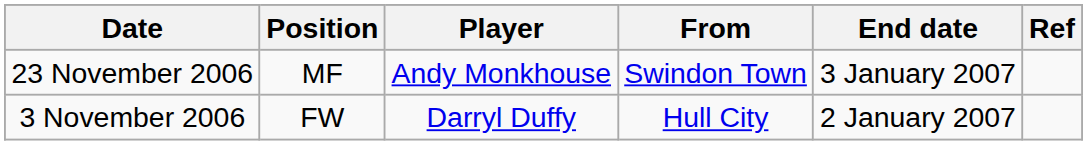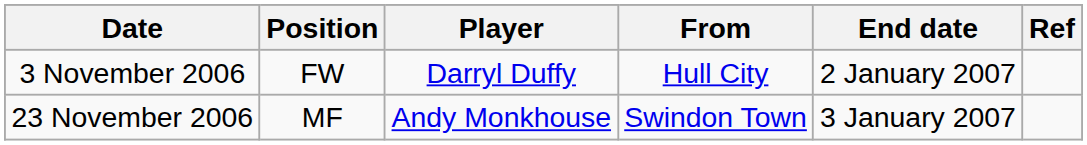rows swapped: 3 November 2006 <-> 23 November 2006
